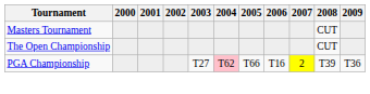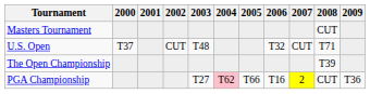+ row: U.S. Open | T37 | CUT | T48 | T32 | CUT | T71
The Open Championship | 2008: CUT -> T39
PGA Championship | 2008: T39 -> CUT
